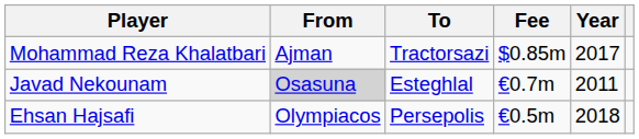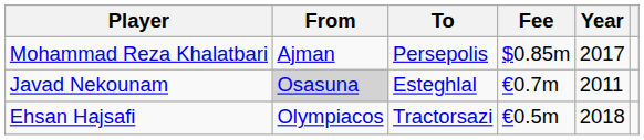Mohammad Reza Khalatbari | To: Tractorsazi -> Persepolis
Ehsan Hajsafi | To: Persepolis -> Tractorsazi
